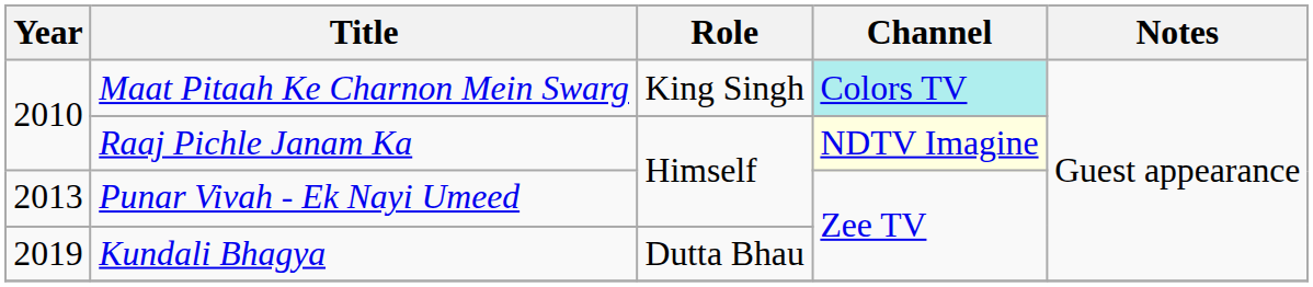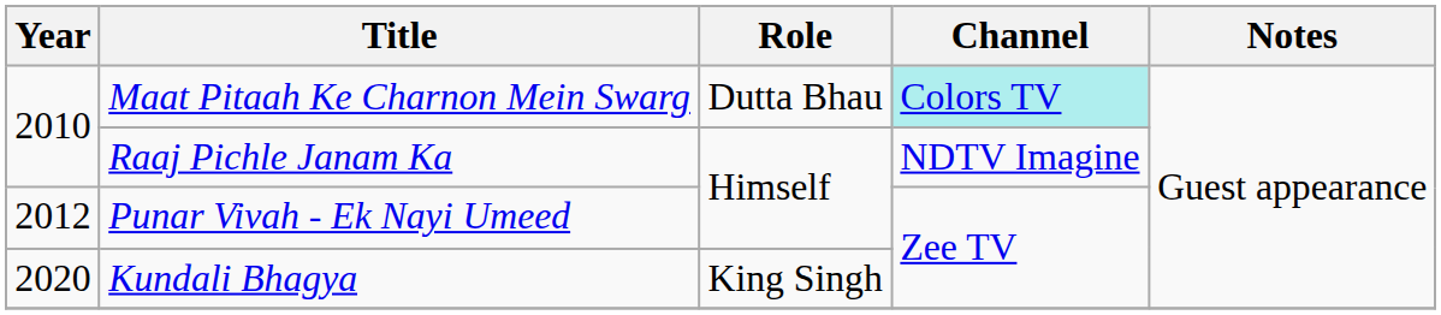Maat Pitaah Ke Charnon Mein Swarg | Role: King Singh -> Dutta Bhau
Raaj Pichle Janam Ka | Channel: lightyellow background -> no background
Punar Vivah - Ek Nayi Umeed | Year: 2013 -> 2012
Kundali Bhagya | Year: 2019 -> 2020
Kundali Bhagya | Role: Dutta Bhau -> King Singh
